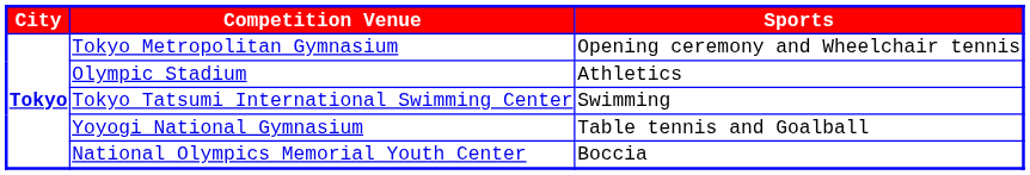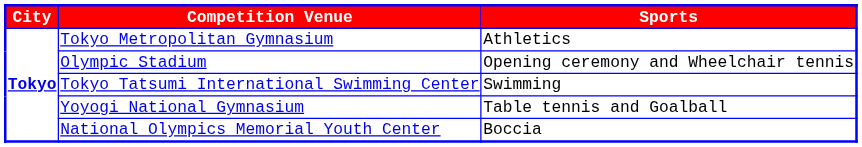Tokyo Metropolitan Gymnasium | column 3: Opening ceremony and Wheelchair tennis -> Athletics
Olympic Stadium | column 3: Athletics -> Opening ceremony and Wheelchair tennis
